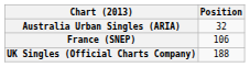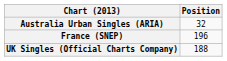France (SNEP) | Position: 106 -> 196
